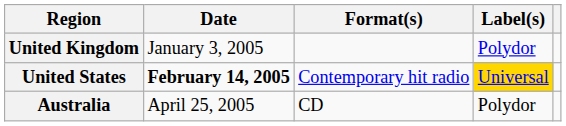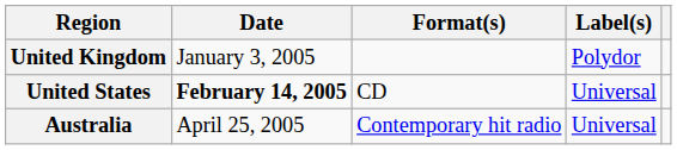United States | Format(s): Contemporary hit radio -> CD
United States | Label(s): gold background -> no background
Australia | Format(s): CD -> Contemporary hit radio
Australia | Label(s): Polydor -> Universal
